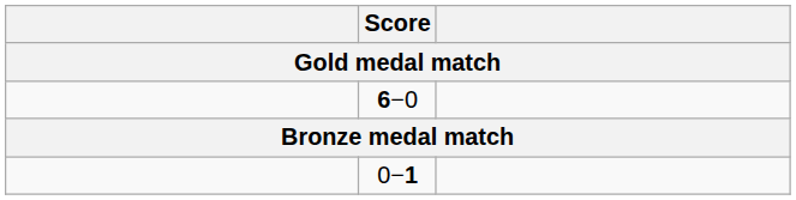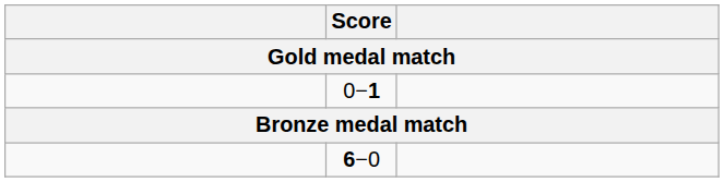rows swapped: 0−1 <-> 6−0
